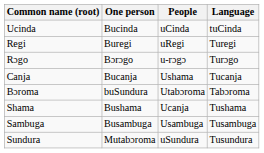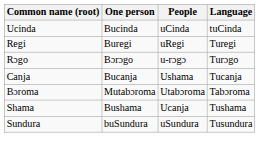Bɔroma | One person: buSundura -> Mutabɔroma
- row: Sambuga | Busambuga | Usambuga | Tusambuga
Sundura | One person: Mutabɔroma -> buSundura
